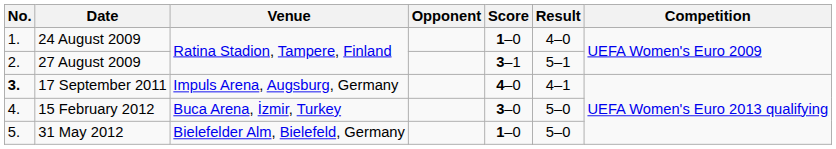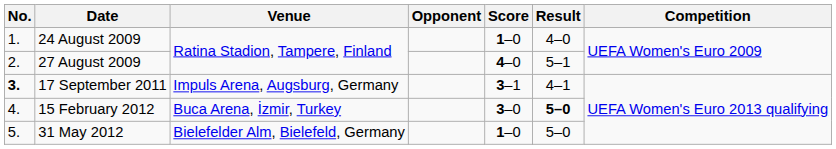27 August 2009 | Score: 3–1 -> 4–0
17 September 2011 | Score: 4–0 -> 3–1
15 February 2012 | Result: normal -> bold
